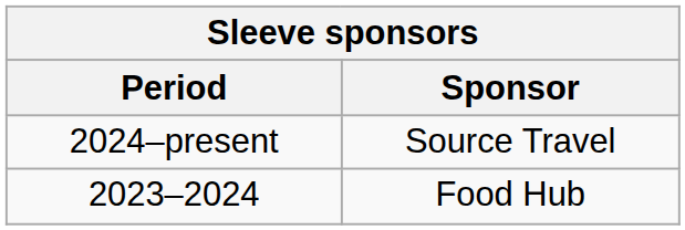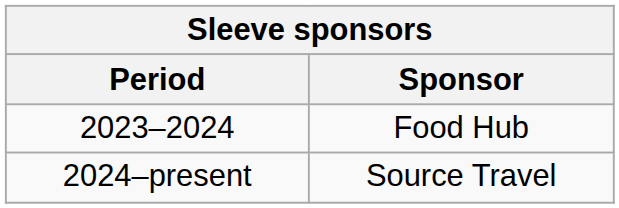rows swapped: 2023–2024 <-> 2024–present
